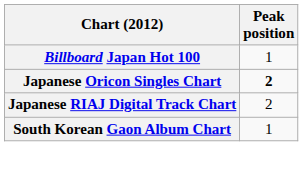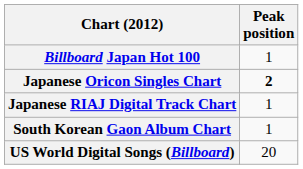Japanese RIAJ Digital Track Chart | Peak position: 2 -> 1
+ row: US World Digital Songs (Billboard) | 20
